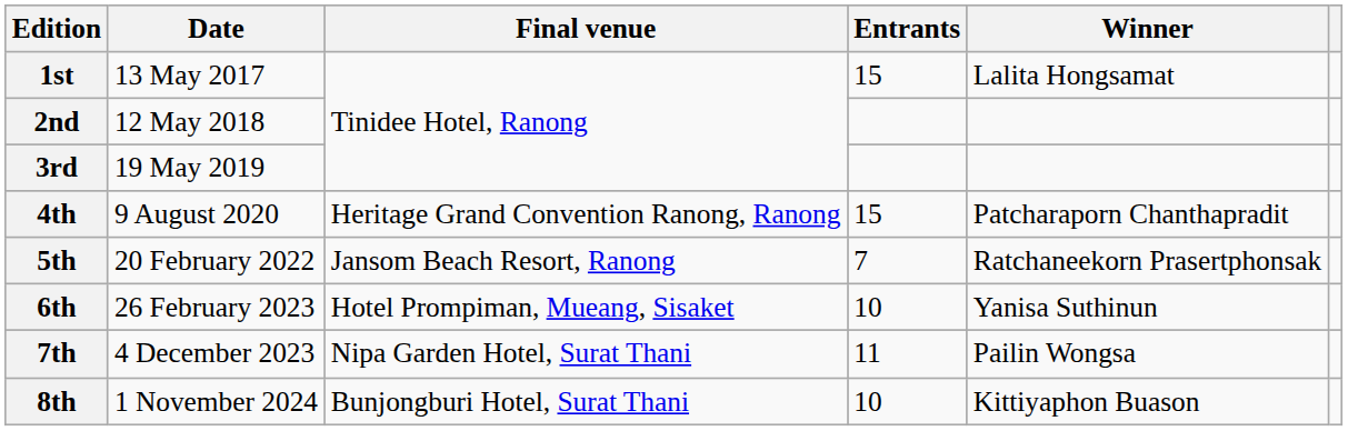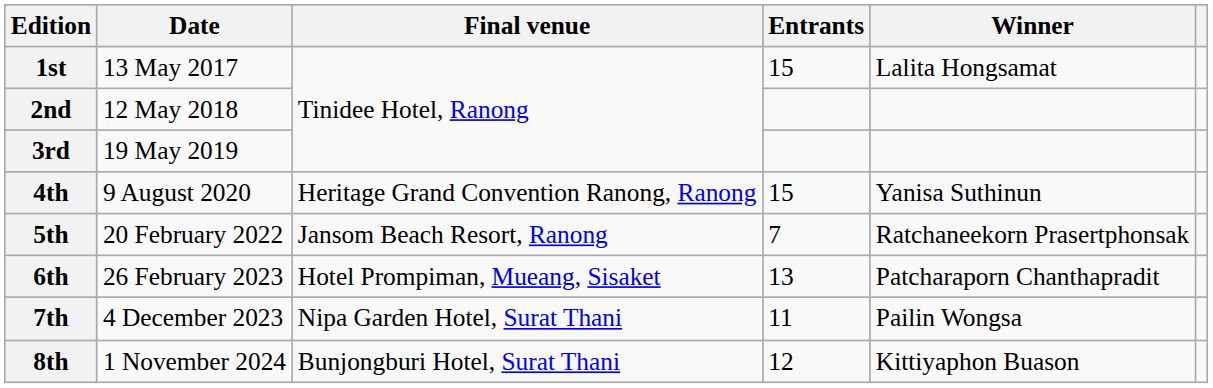4th | Winner: Patcharaporn Chanthapradit -> Yanisa Suthinun
6th | Entrants: 10 -> 13
6th | Winner: Yanisa Suthinun -> Patcharaporn Chanthapradit
8th | Entrants: 10 -> 12
